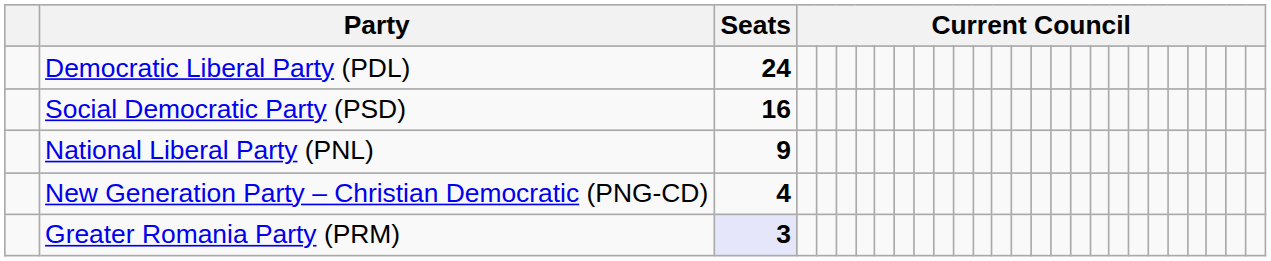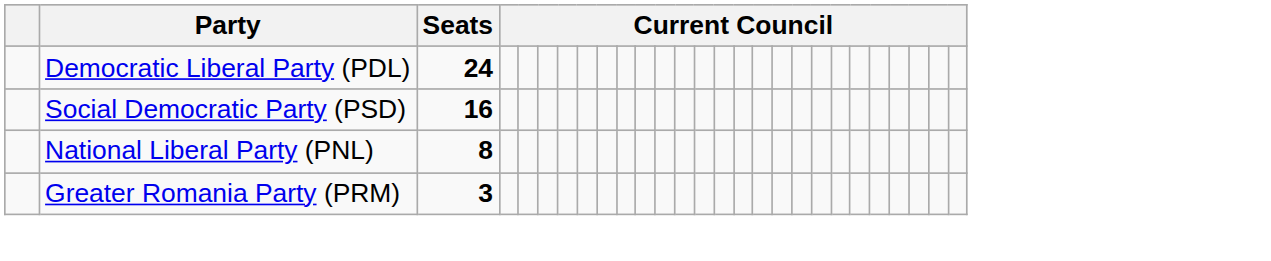National Liberal Party (PNL) | Seats: 9 -> 8
- row: New Generation Party – Christian Democratic (PNG-CD) | 4
Greater Romania Party (PRM) | Seats: lavender background -> no background
